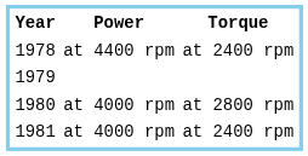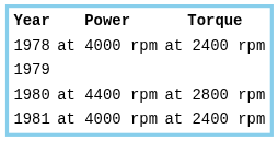1978 | Power: at 4400 rpm -> at 4000 rpm
1980 | Power: at 4000 rpm -> at 4400 rpm
